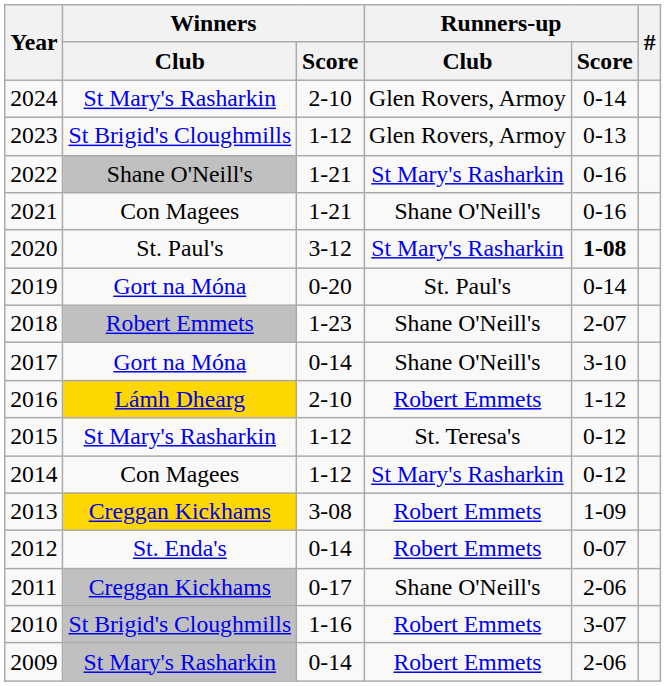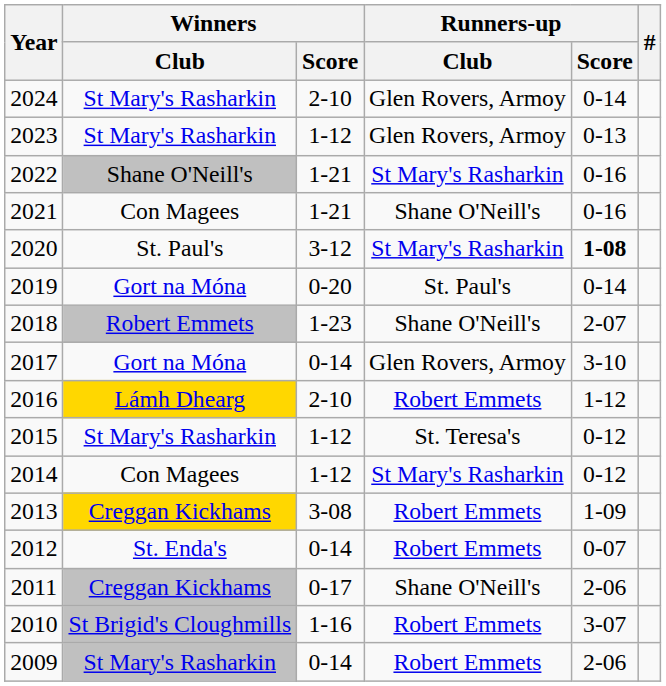2023 | Winners / Club: St Brigid's Cloughmills -> St Mary's Rasharkin
2017 | Runners-up / Club: Shane O'Neill's -> Glen Rovers, Armoy
